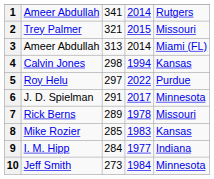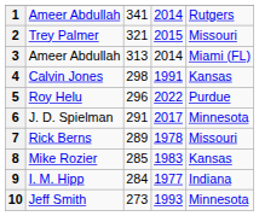4 | column 4: 1994 -> 1991
5 | column 3: 297 -> 296
10 | column 4: 1984 -> 1993
